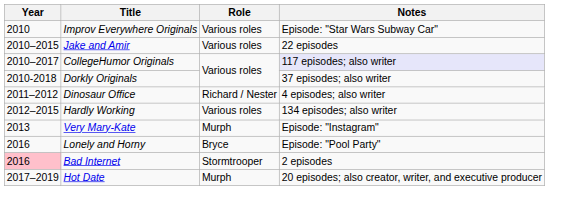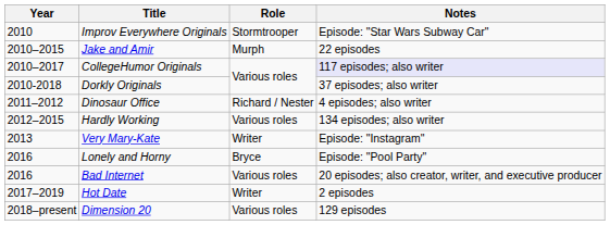Improv Everywhere Originals | Role: Various roles -> Stormtrooper
Jake and Amir | Role: Various roles -> Murph
Very Mary-Kate | Role: Murph -> Writer
Bad Internet | Year: pink background -> no background
Bad Internet | Role: Stormtrooper -> Various roles
Bad Internet | Notes: 2 episodes -> 20 episodes; also creator, writer, and executive producer
Hot Date | Role: Murph -> Writer
Hot Date | Notes: 20 episodes; also creator, writer, and executive producer -> 2 episodes
+ row: 2018–present | Dimension 20 | Various roles | 129 episodes
